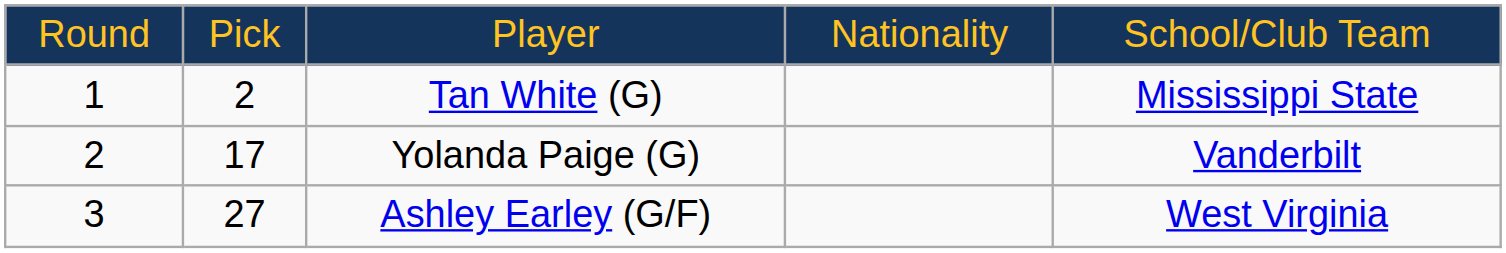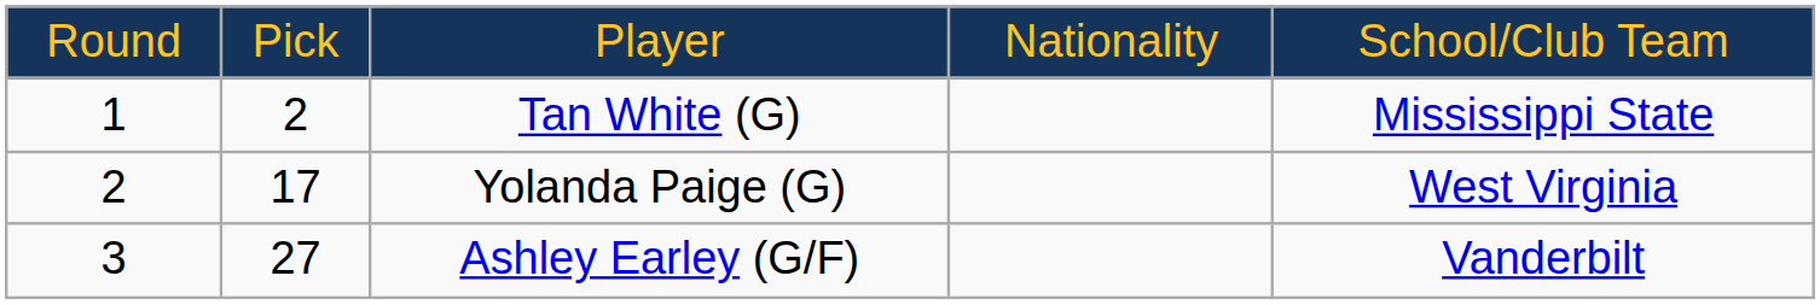Yolanda Paige (G) | column 5: Vanderbilt -> West Virginia
Ashley Earley (G/F) | column 5: West Virginia -> Vanderbilt
